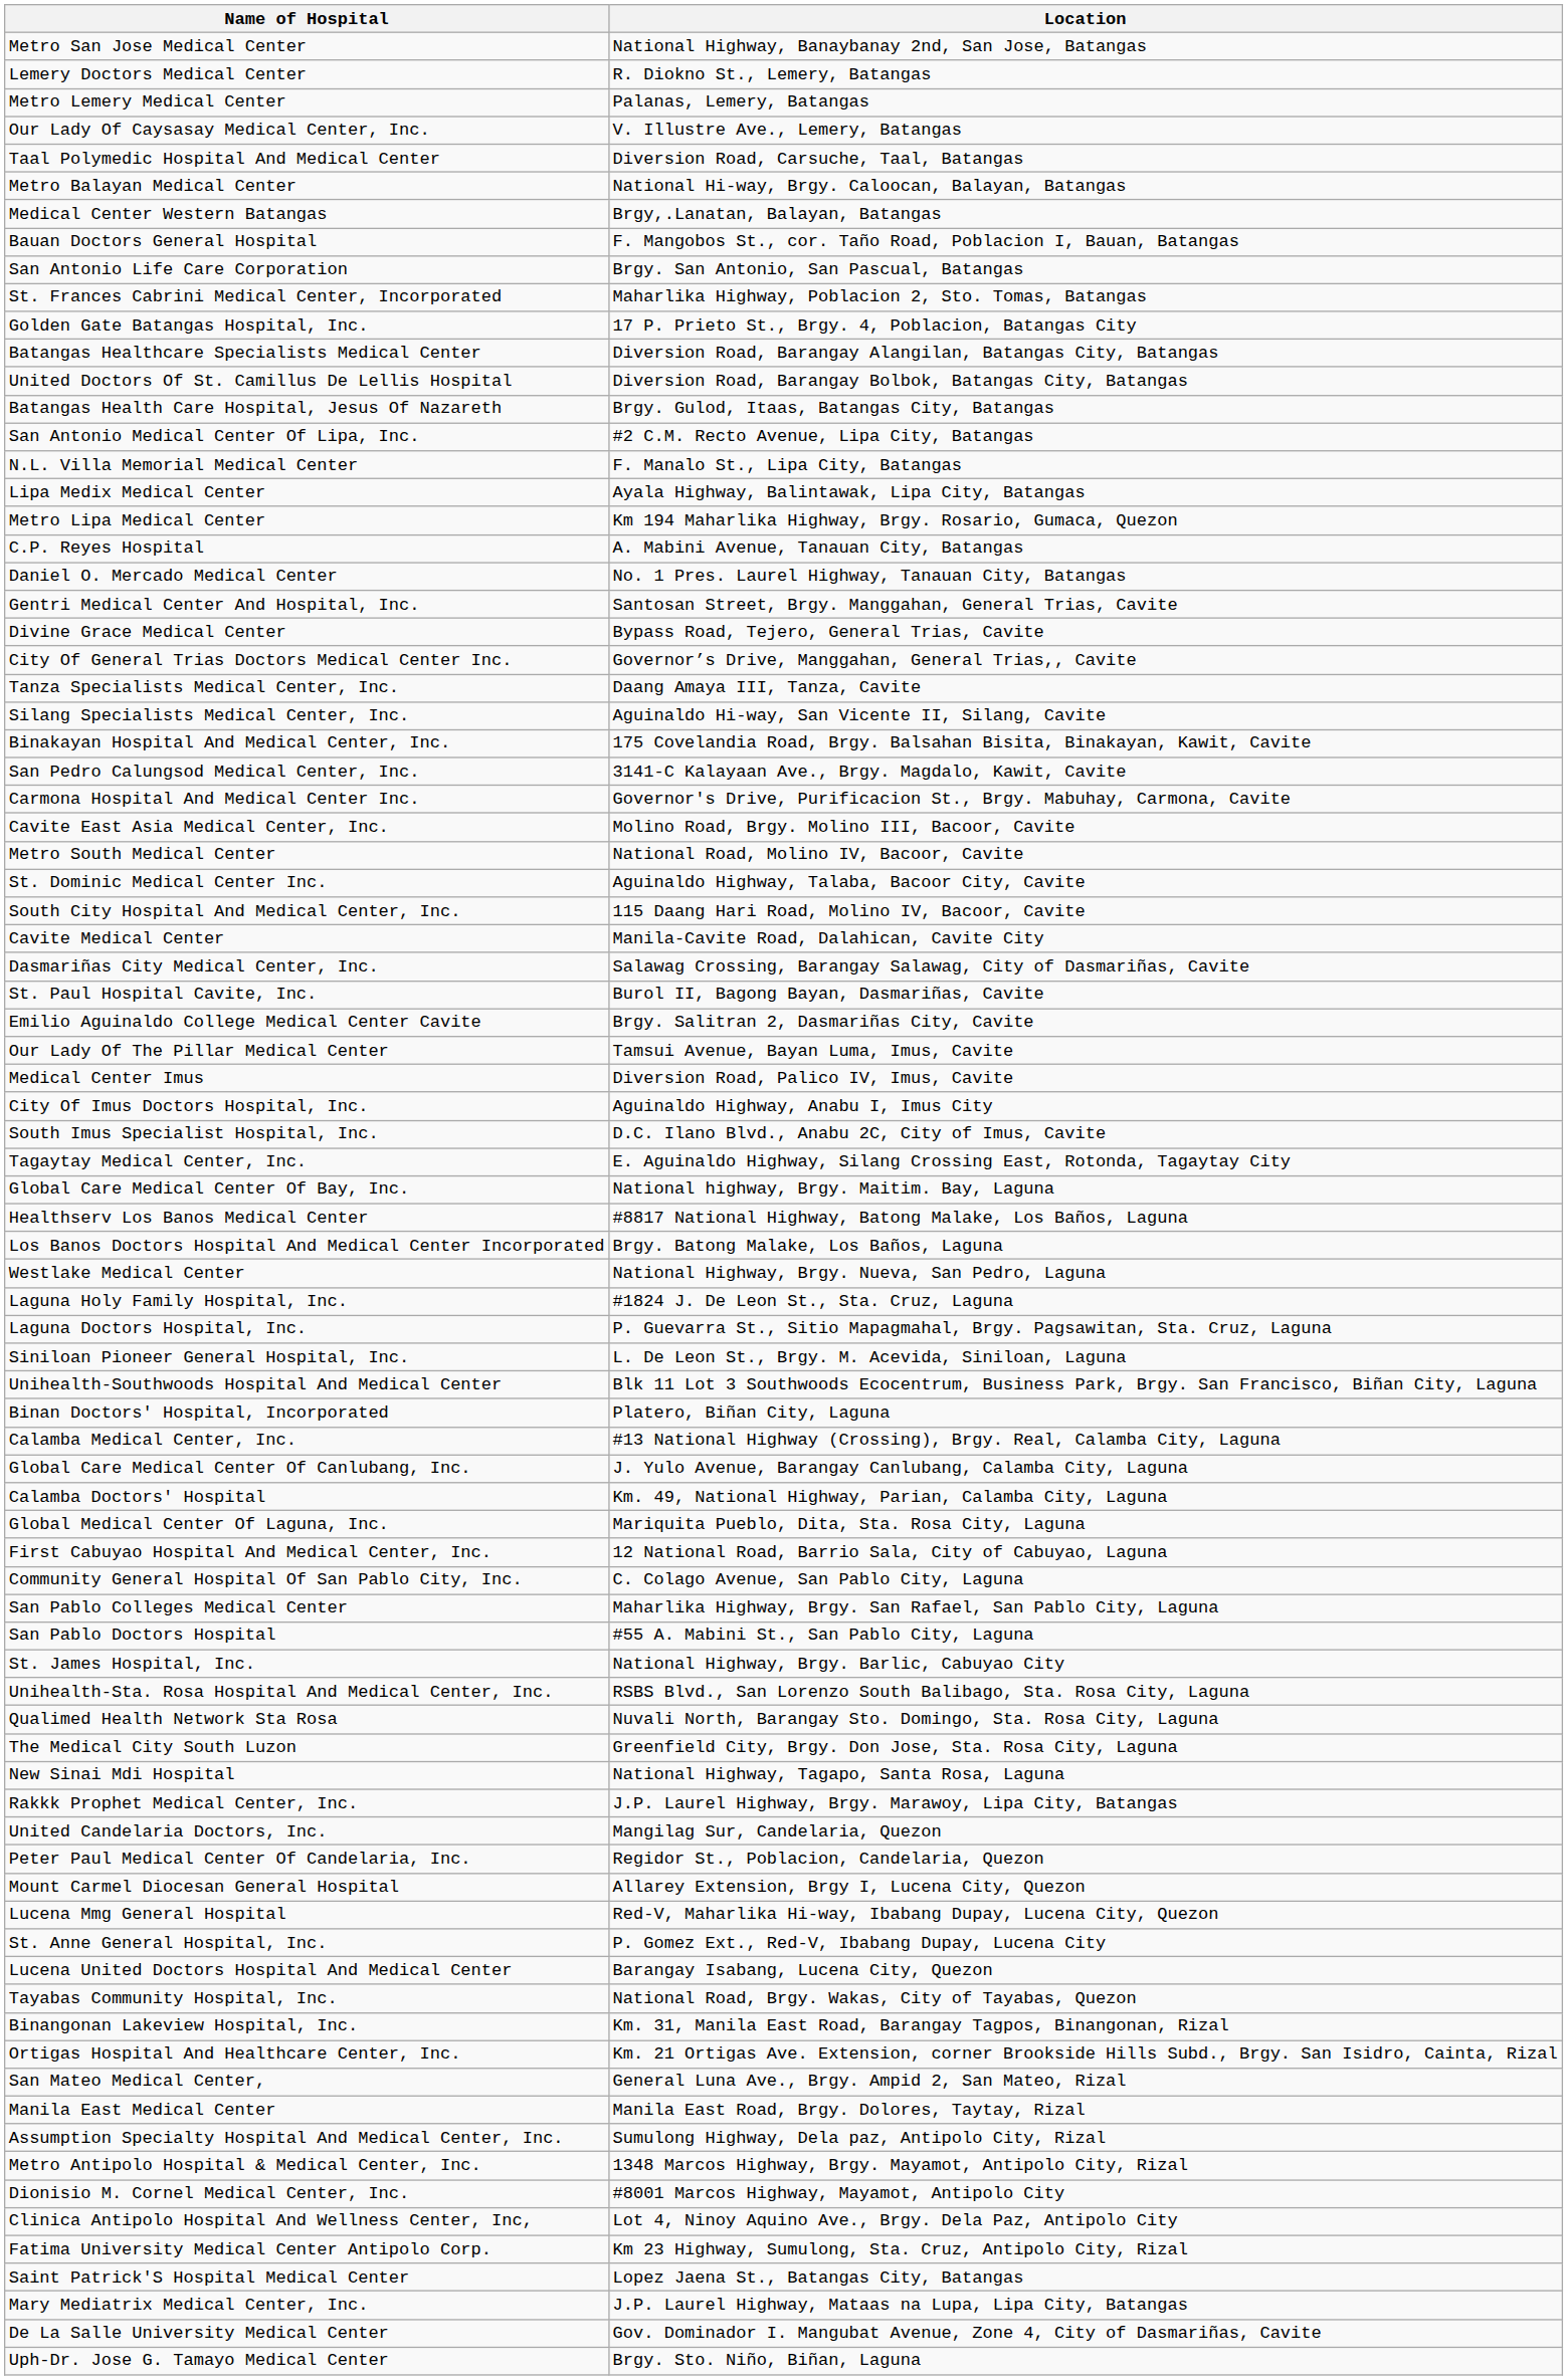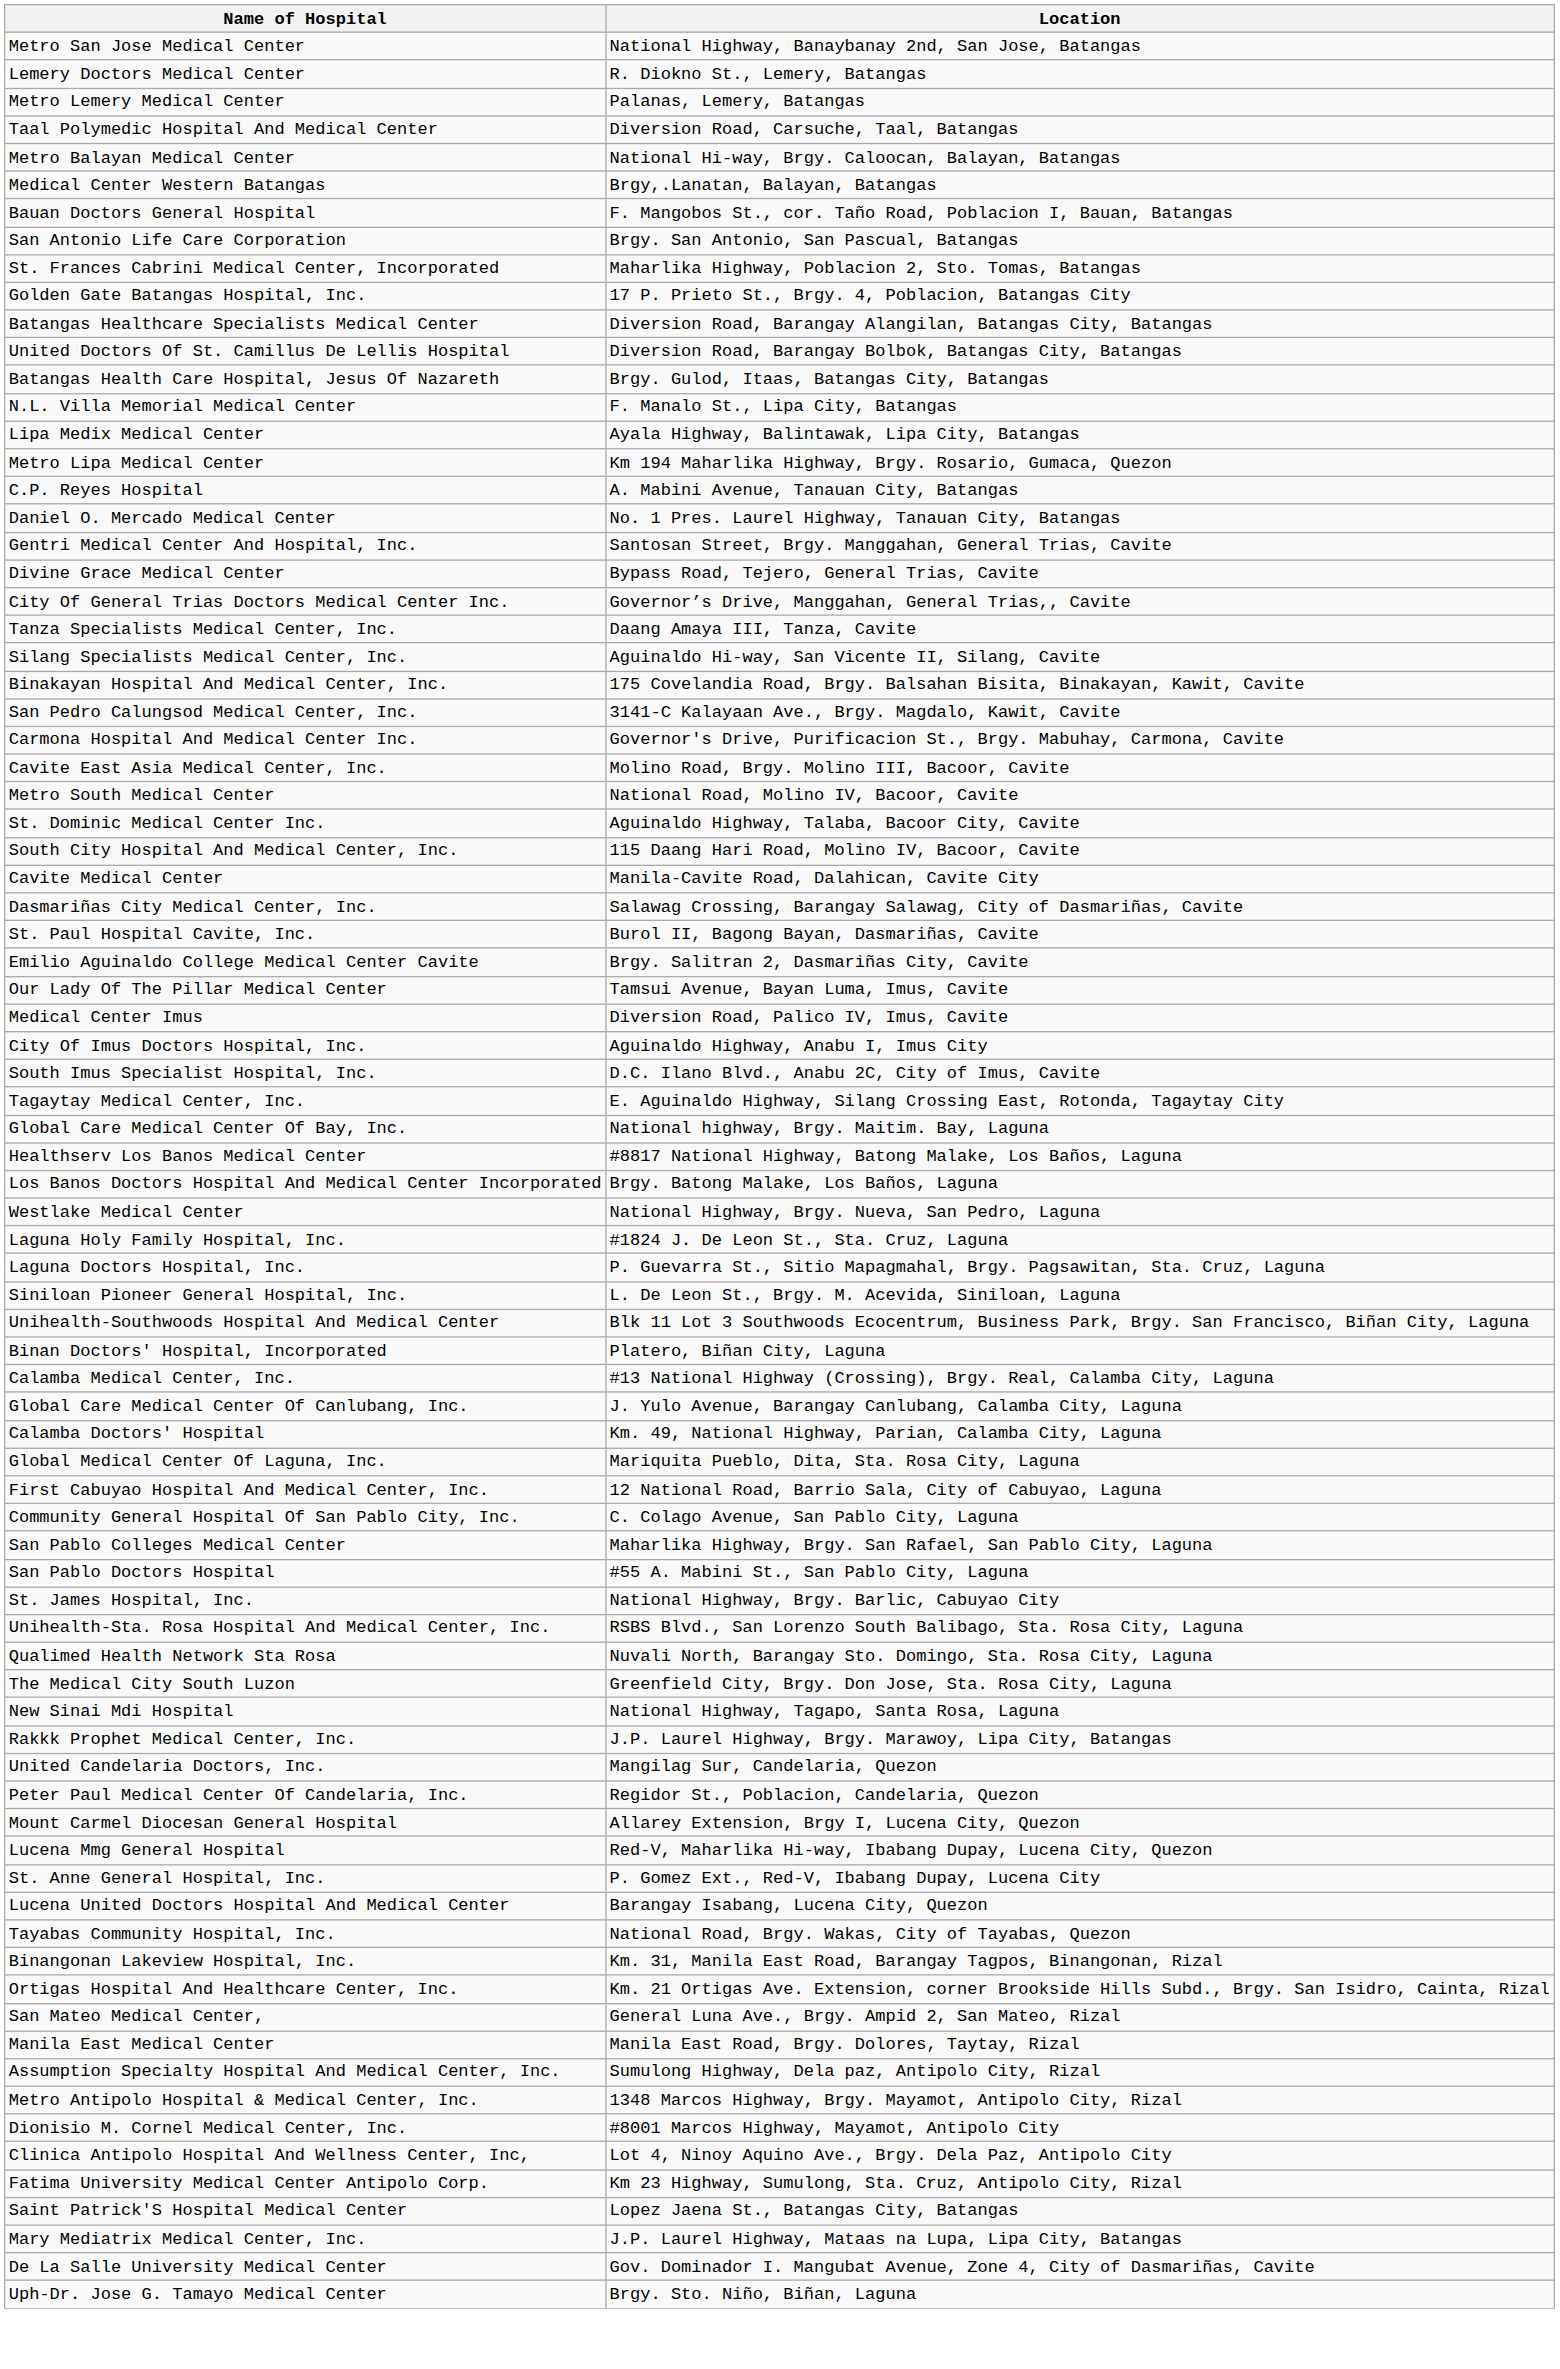- row: Our Lady Of Caysasay Medical Center, Inc. | V. Illustre Ave., Lemery, Batangas
- row: San Antonio Medical Center Of Lipa, Inc. | #2 C.M. Recto Avenue, Lipa City, Batangas
